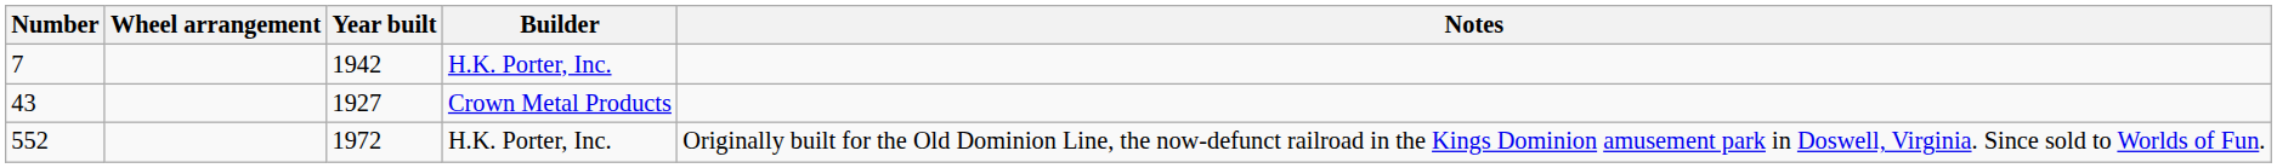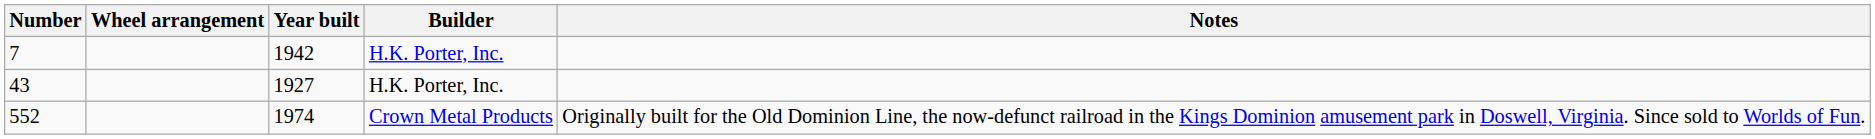43 | Builder: Crown Metal Products -> H.K. Porter, Inc.
552 | Year built: 1972 -> 1974
552 | Builder: H.K. Porter, Inc. -> Crown Metal Products
